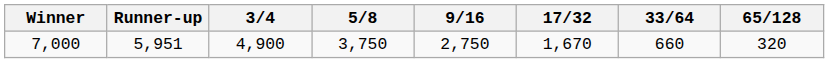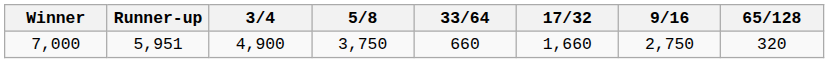columns swapped: 9/16 <-> 33/64
7,000 | 17/32: 1,670 -> 1,660
